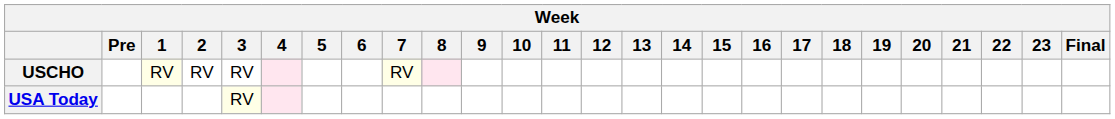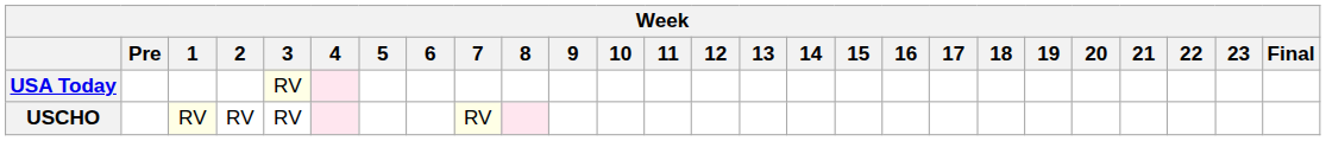rows swapped: USCHO <-> USA Today
